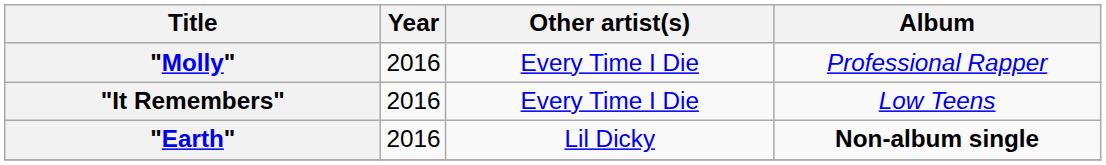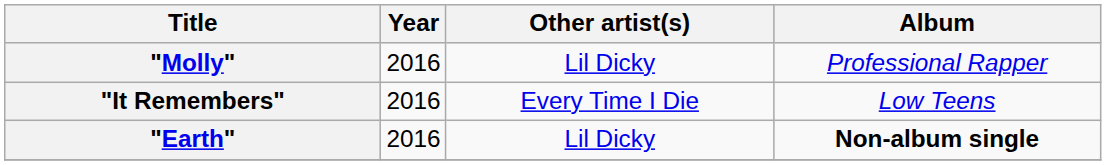"Molly" | Other artist(s): Every Time I Die -> Lil Dicky
